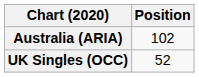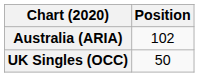UK Singles (OCC) | Position: 52 -> 50
